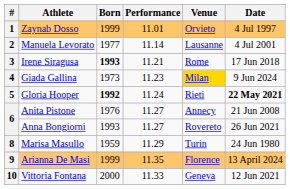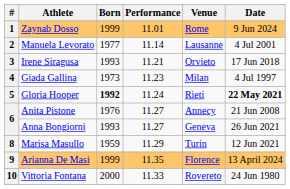1 | Venue: Orvieto -> Rome
1 | Date: 4 Jul 1997 -> 9 Jun 2024
3 | Born: bold -> normal
3 | Venue: Rome -> Orvieto
4 | Venue: gold background -> no background
4 | Date: 9 Jun 2024 -> 4 Jul 1997
6 / Anna Bongiorni | Venue: Rovereto -> Geneva
8 | Date: 24 Jun 1980 -> 12 Jun 2021
10 | Venue: Geneva -> Rovereto
10 | Date: 12 Jun 2021 -> 24 Jun 1980
